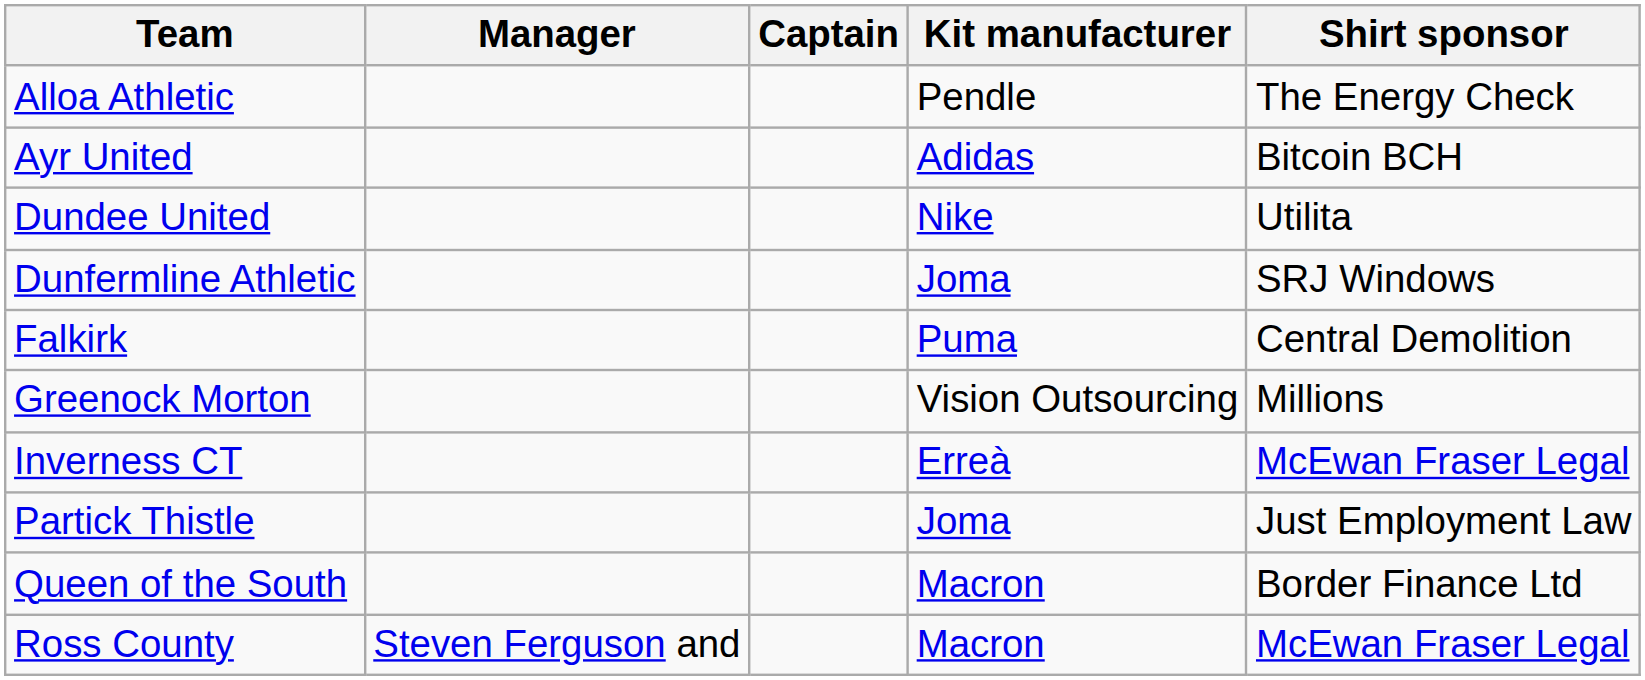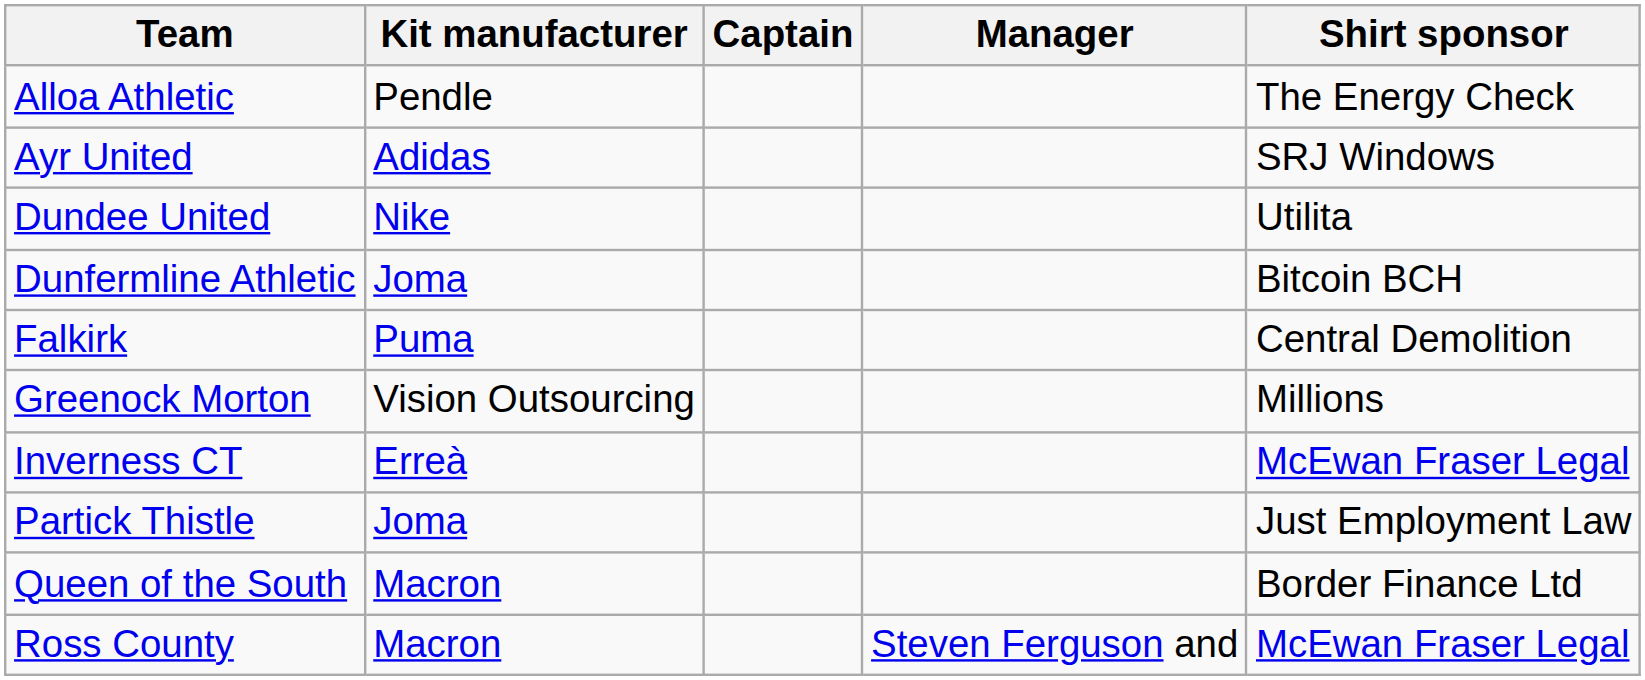columns swapped: Manager <-> Kit manufacturer
Ayr United | Shirt sponsor: Bitcoin BCH -> SRJ Windows
Dunfermline Athletic | Shirt sponsor: SRJ Windows -> Bitcoin BCH
